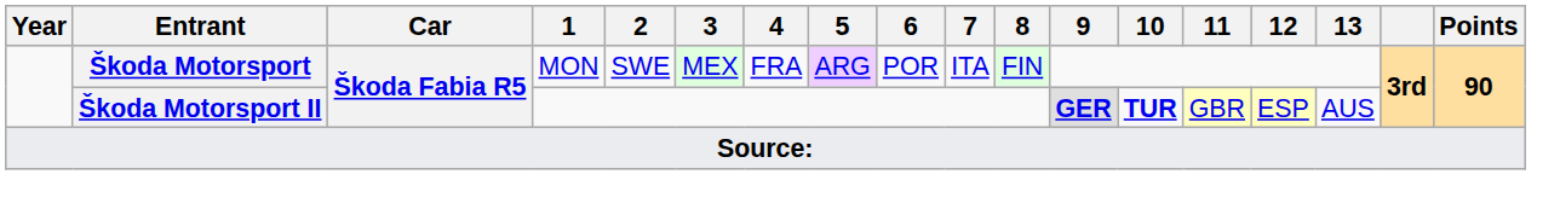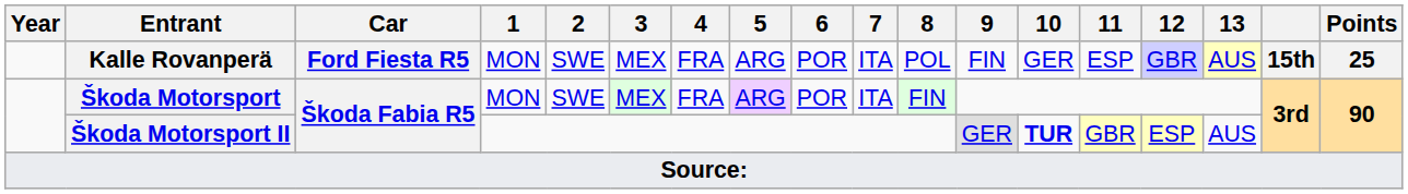+ row: Kalle Rovanperä | Ford Fiesta R5 | MON | SWE | MEX | FRA | ARG | POR | ITA | POL | FIN | GER | ESP | GBR | AUS | 15th | 25
Škoda Motorsport II | 9: bold -> normal
